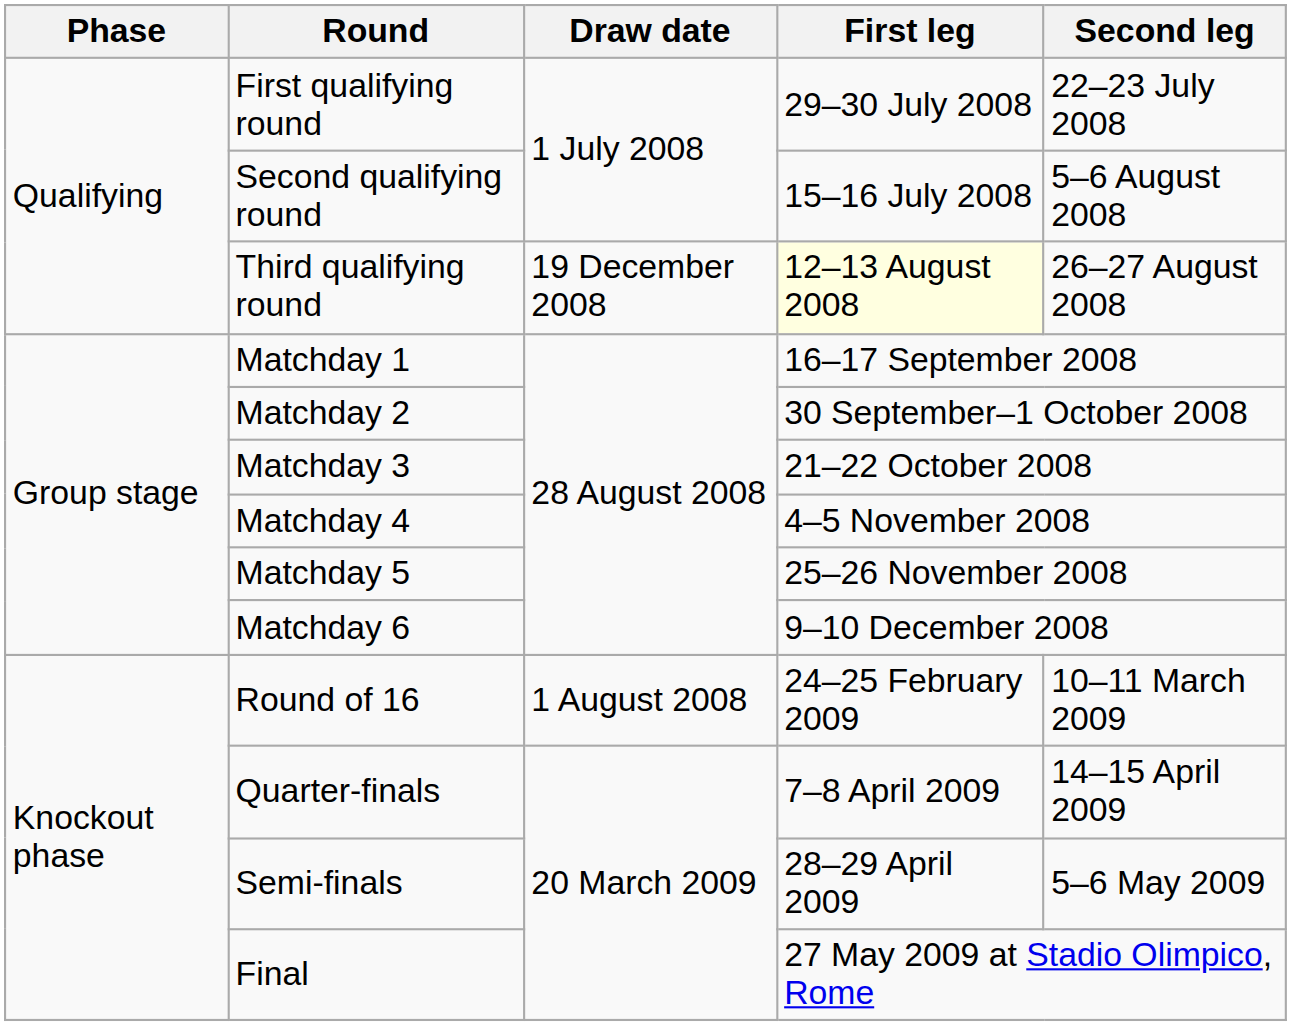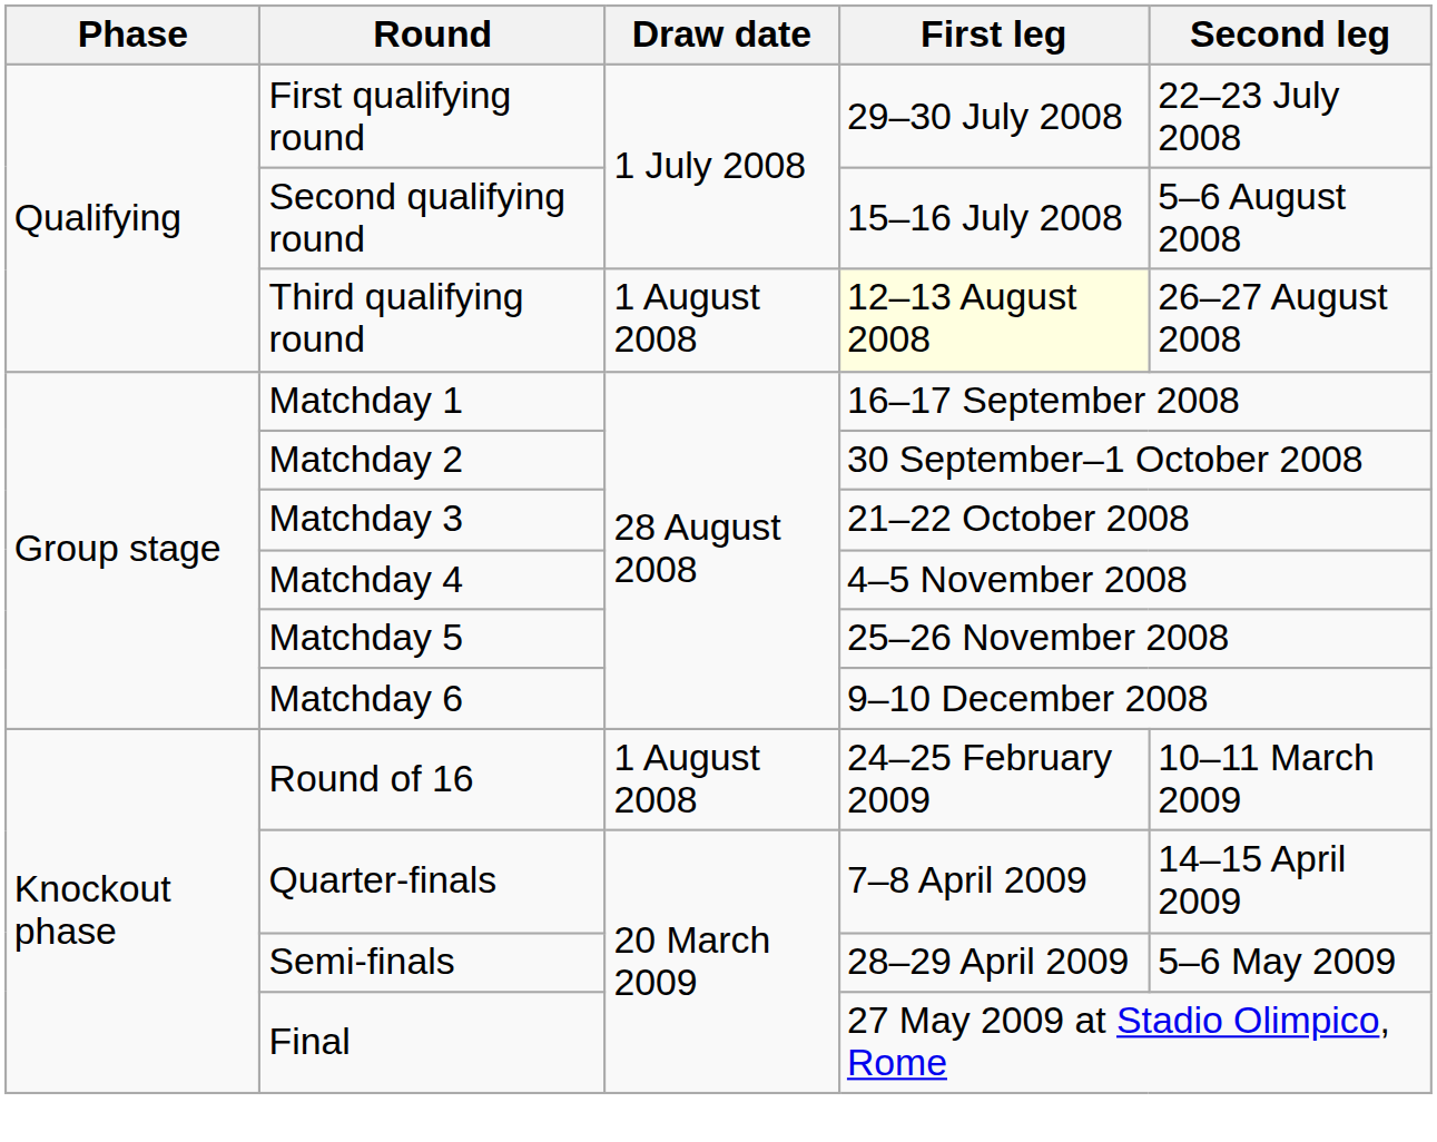Third qualifying round | Draw date: 19 December 2008 -> 1 August 2008
